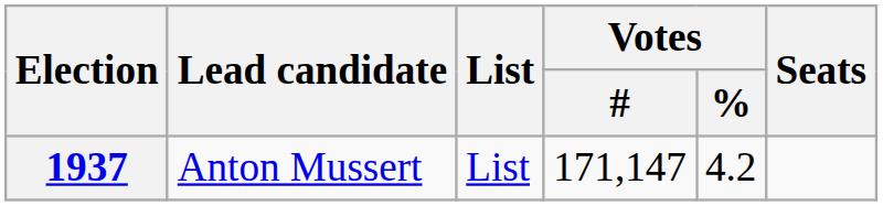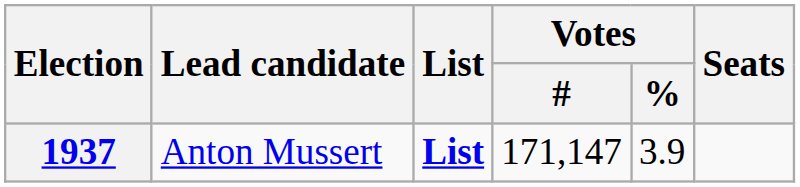1937 | List: normal -> bold
1937 | Votes / %: 4.2 -> 3.9
